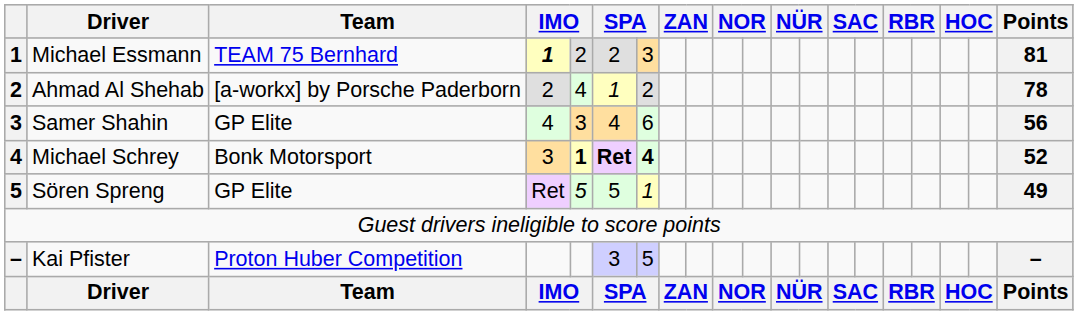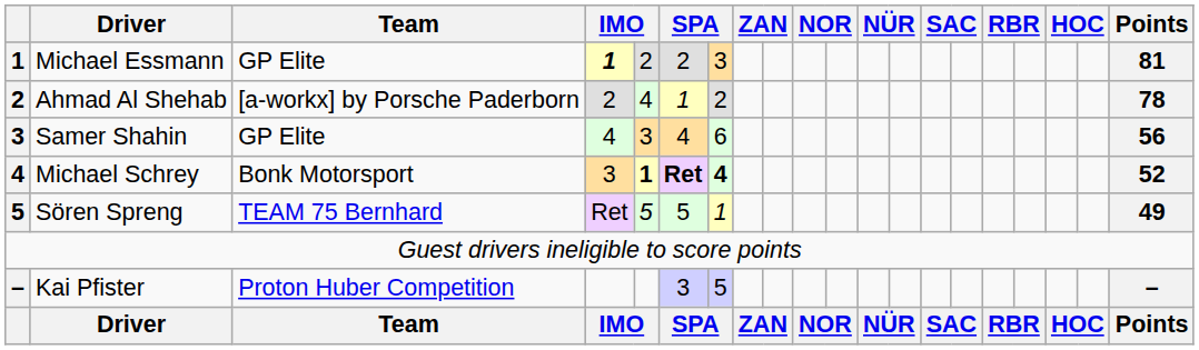Michael Essmann | Team: TEAM 75 Bernhard -> GP Elite
Sören Spreng | Team: GP Elite -> TEAM 75 Bernhard
